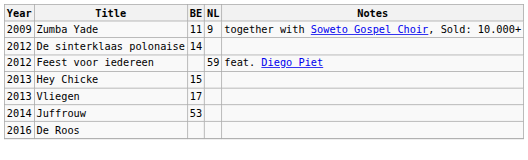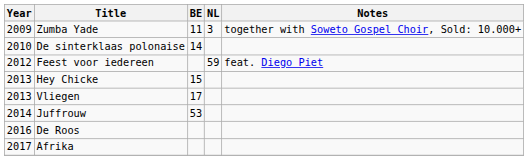Zumba Yade | NL: 9 -> 3
De sinterklaas polonaise | Year: 2012 -> 2010
+ row: 2017 | Afrika
